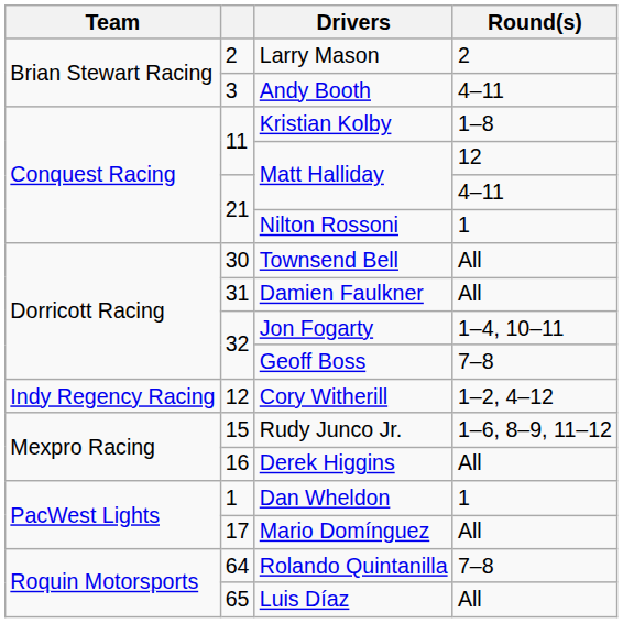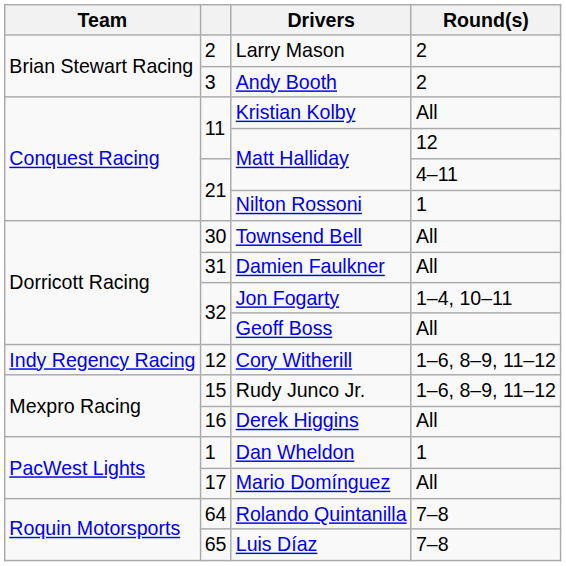Andy Booth | Round(s): 4–11 -> 2
Kristian Kolby | Round(s): 1–8 -> All
Geoff Boss | Round(s): 7–8 -> All
Cory Witherill | Round(s): 1–2, 4–12 -> 1–6, 8–9, 11–12
Luis Díaz | Round(s): All -> 7–8
